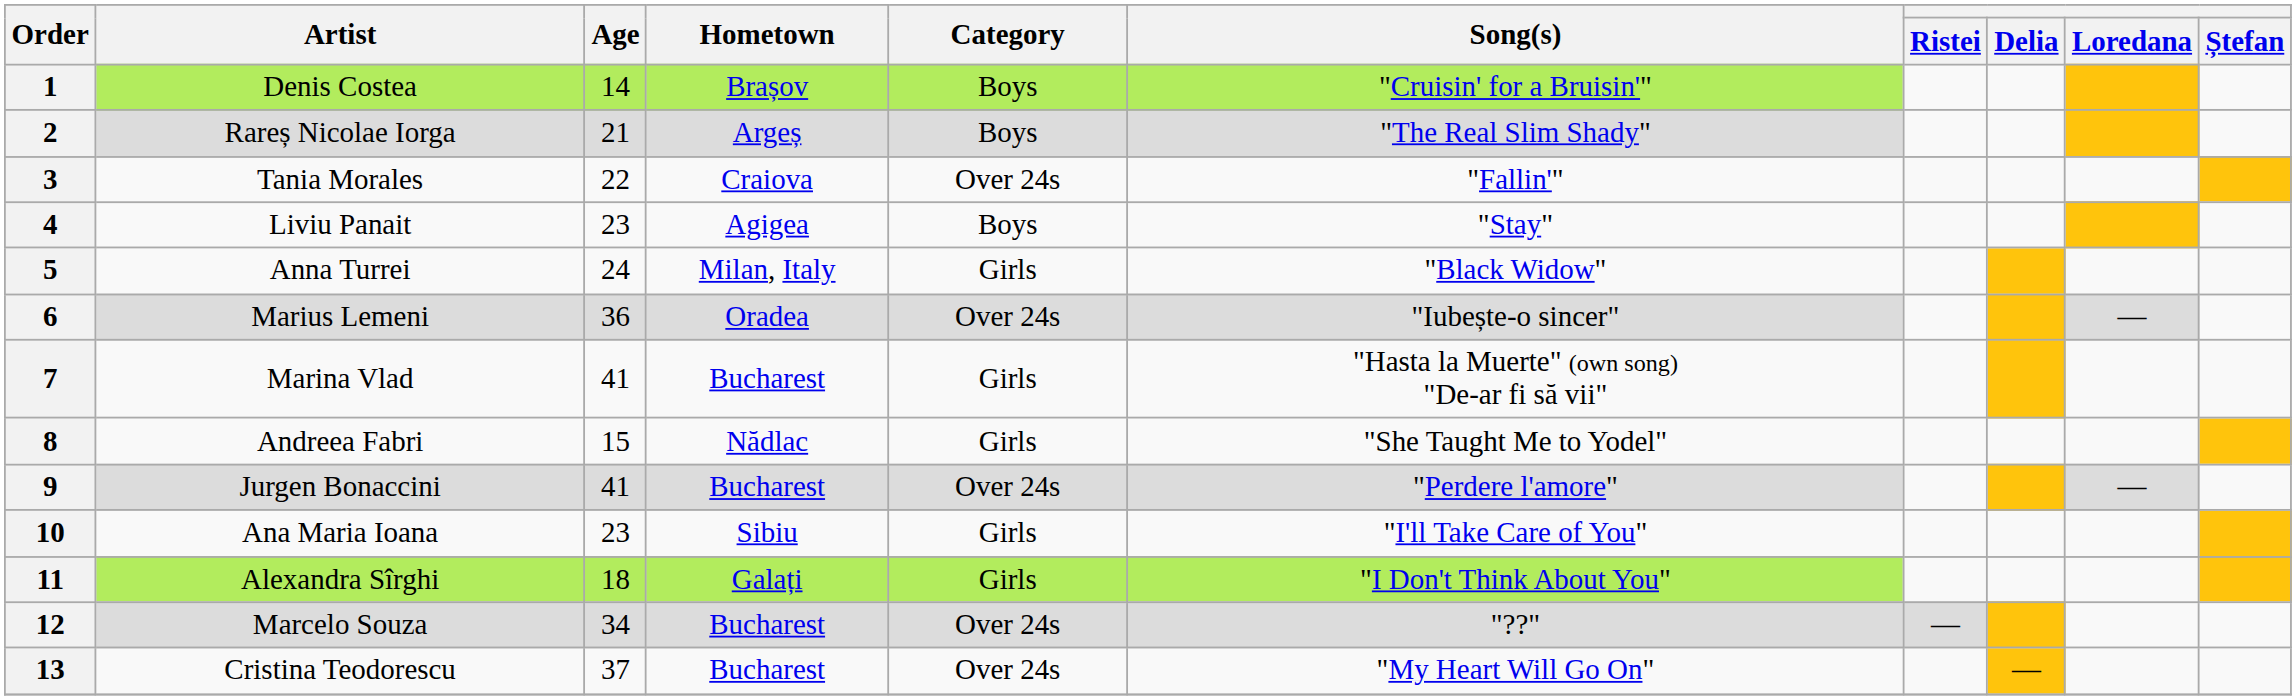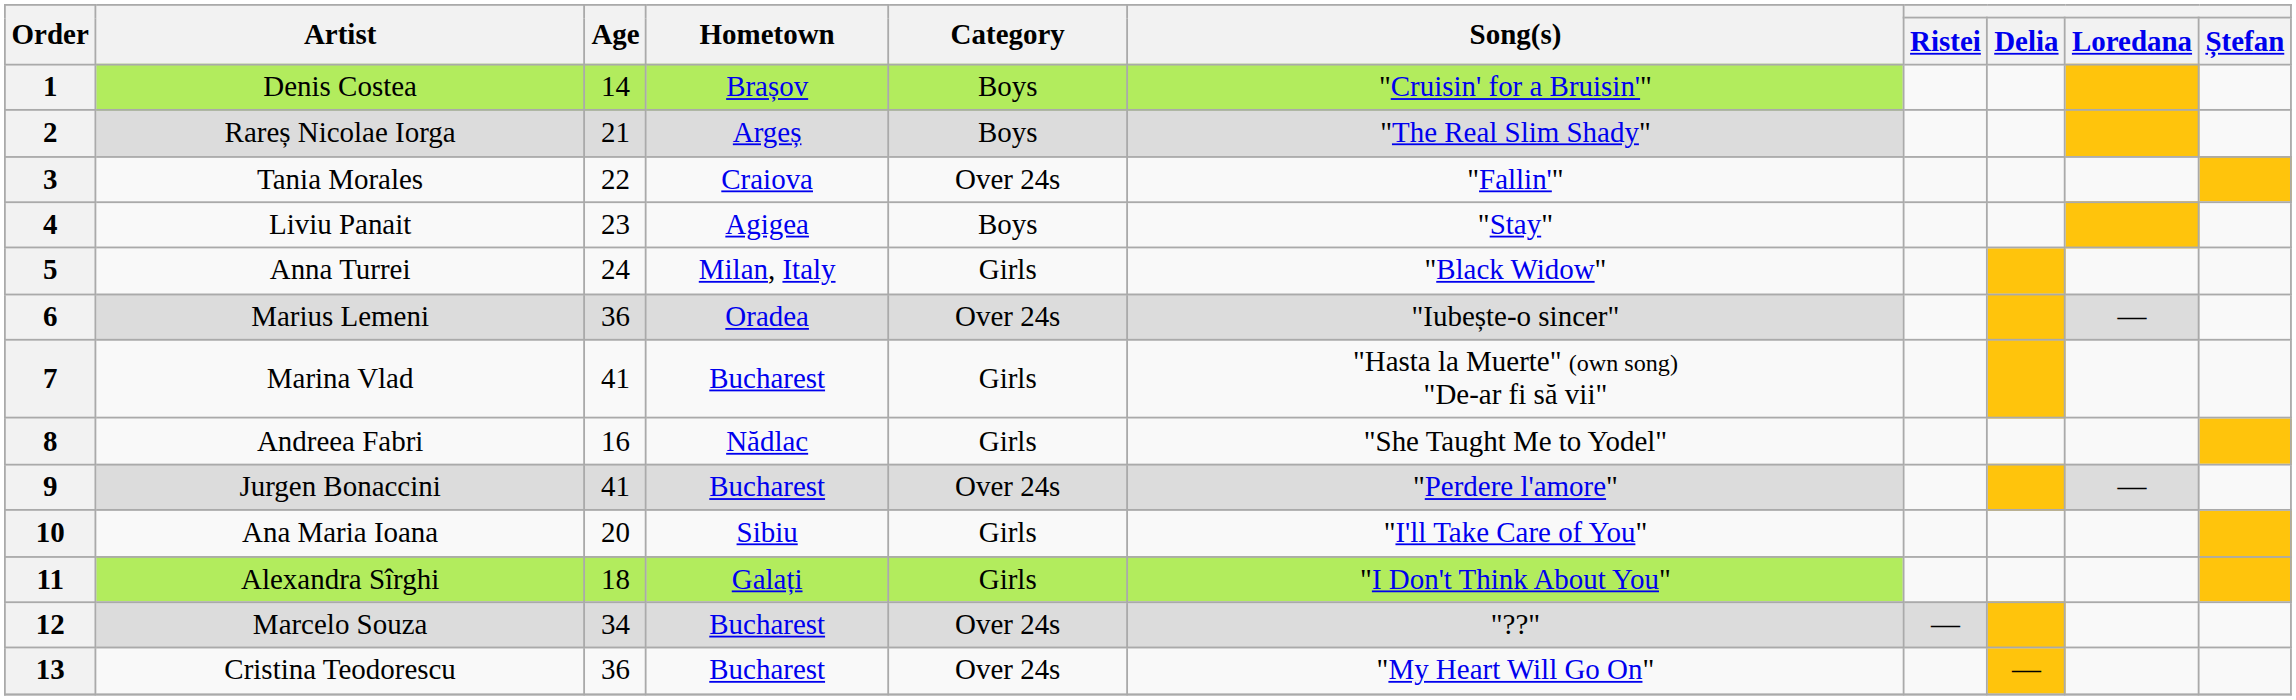8 | Age: 15 -> 16
10 | Age: 23 -> 20
13 | Age: 37 -> 36
